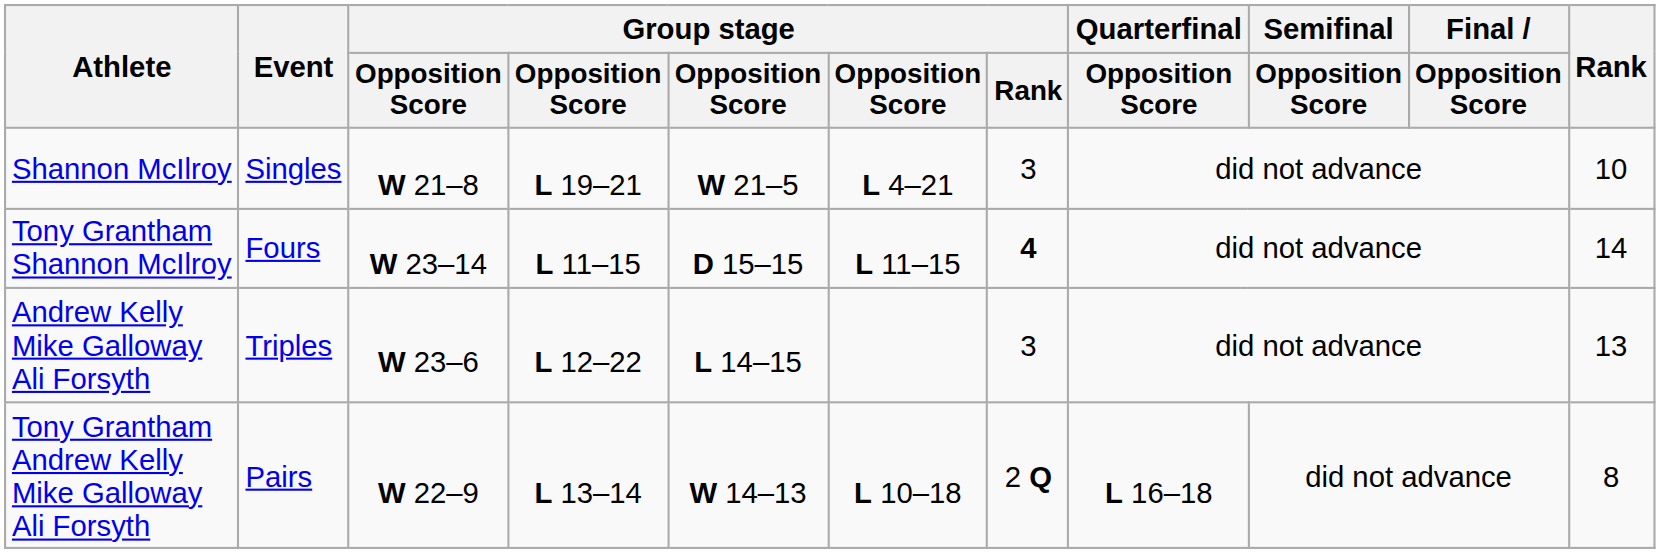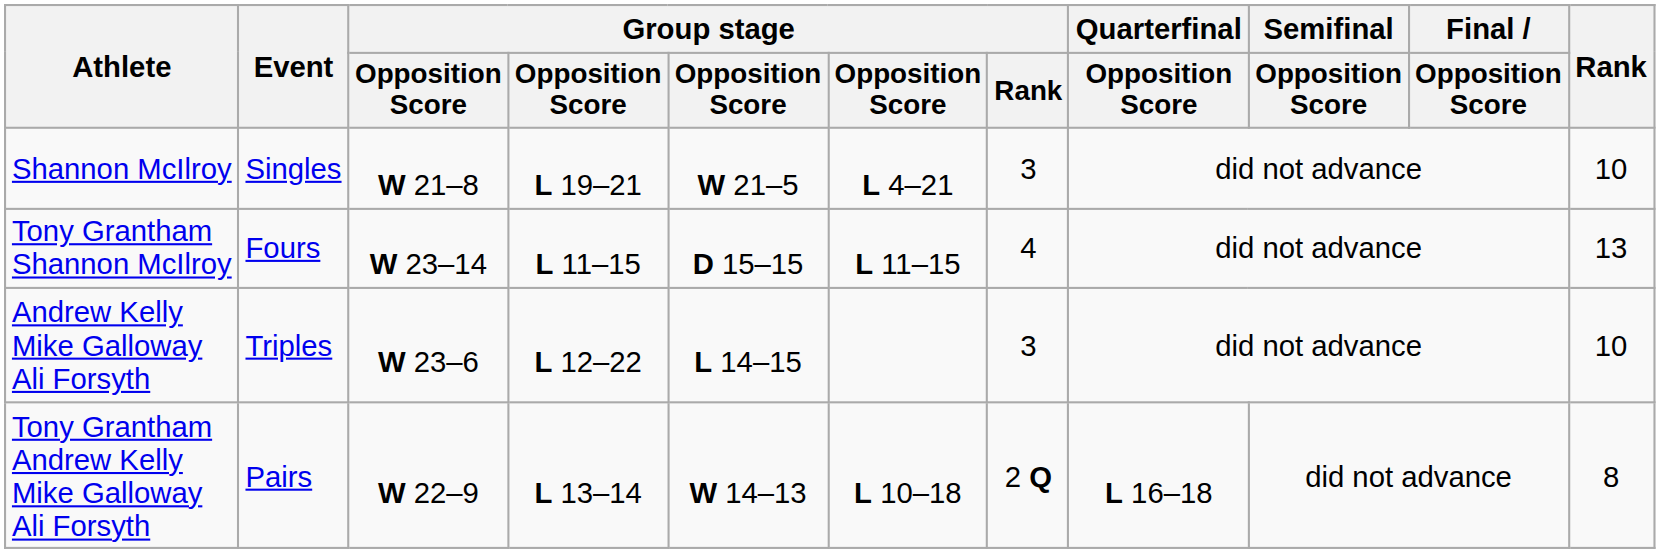Tony Grantham Shannon McIlroy | Group stage / Rank: bold -> normal
Tony Grantham Shannon McIlroy | Rank: 14 -> 13
Andrew Kelly Mike Galloway Ali Forsyth | Rank: 13 -> 10
